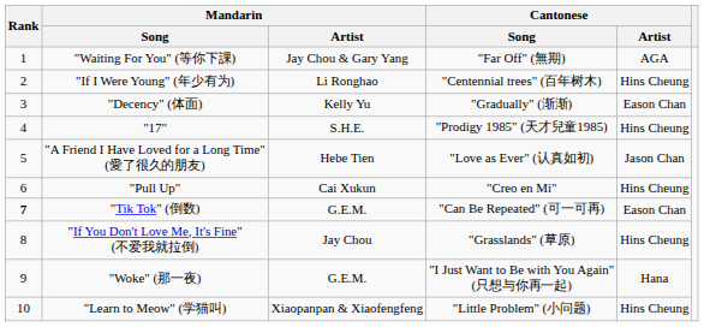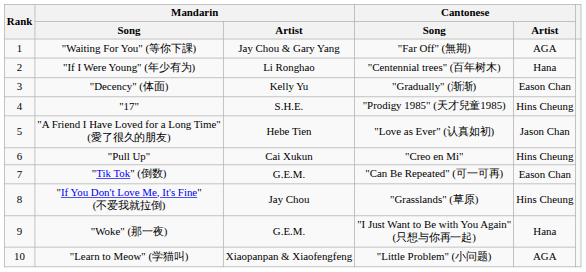"If I Were Young" (年少有为) | Cantonese / Artist: Hins Cheung -> Hana
"Tik Tok" (倒数) | Rank: bold -> normal
"Learn to Meow" (学猫叫) | Cantonese / Artist: Hins Cheung -> AGA
